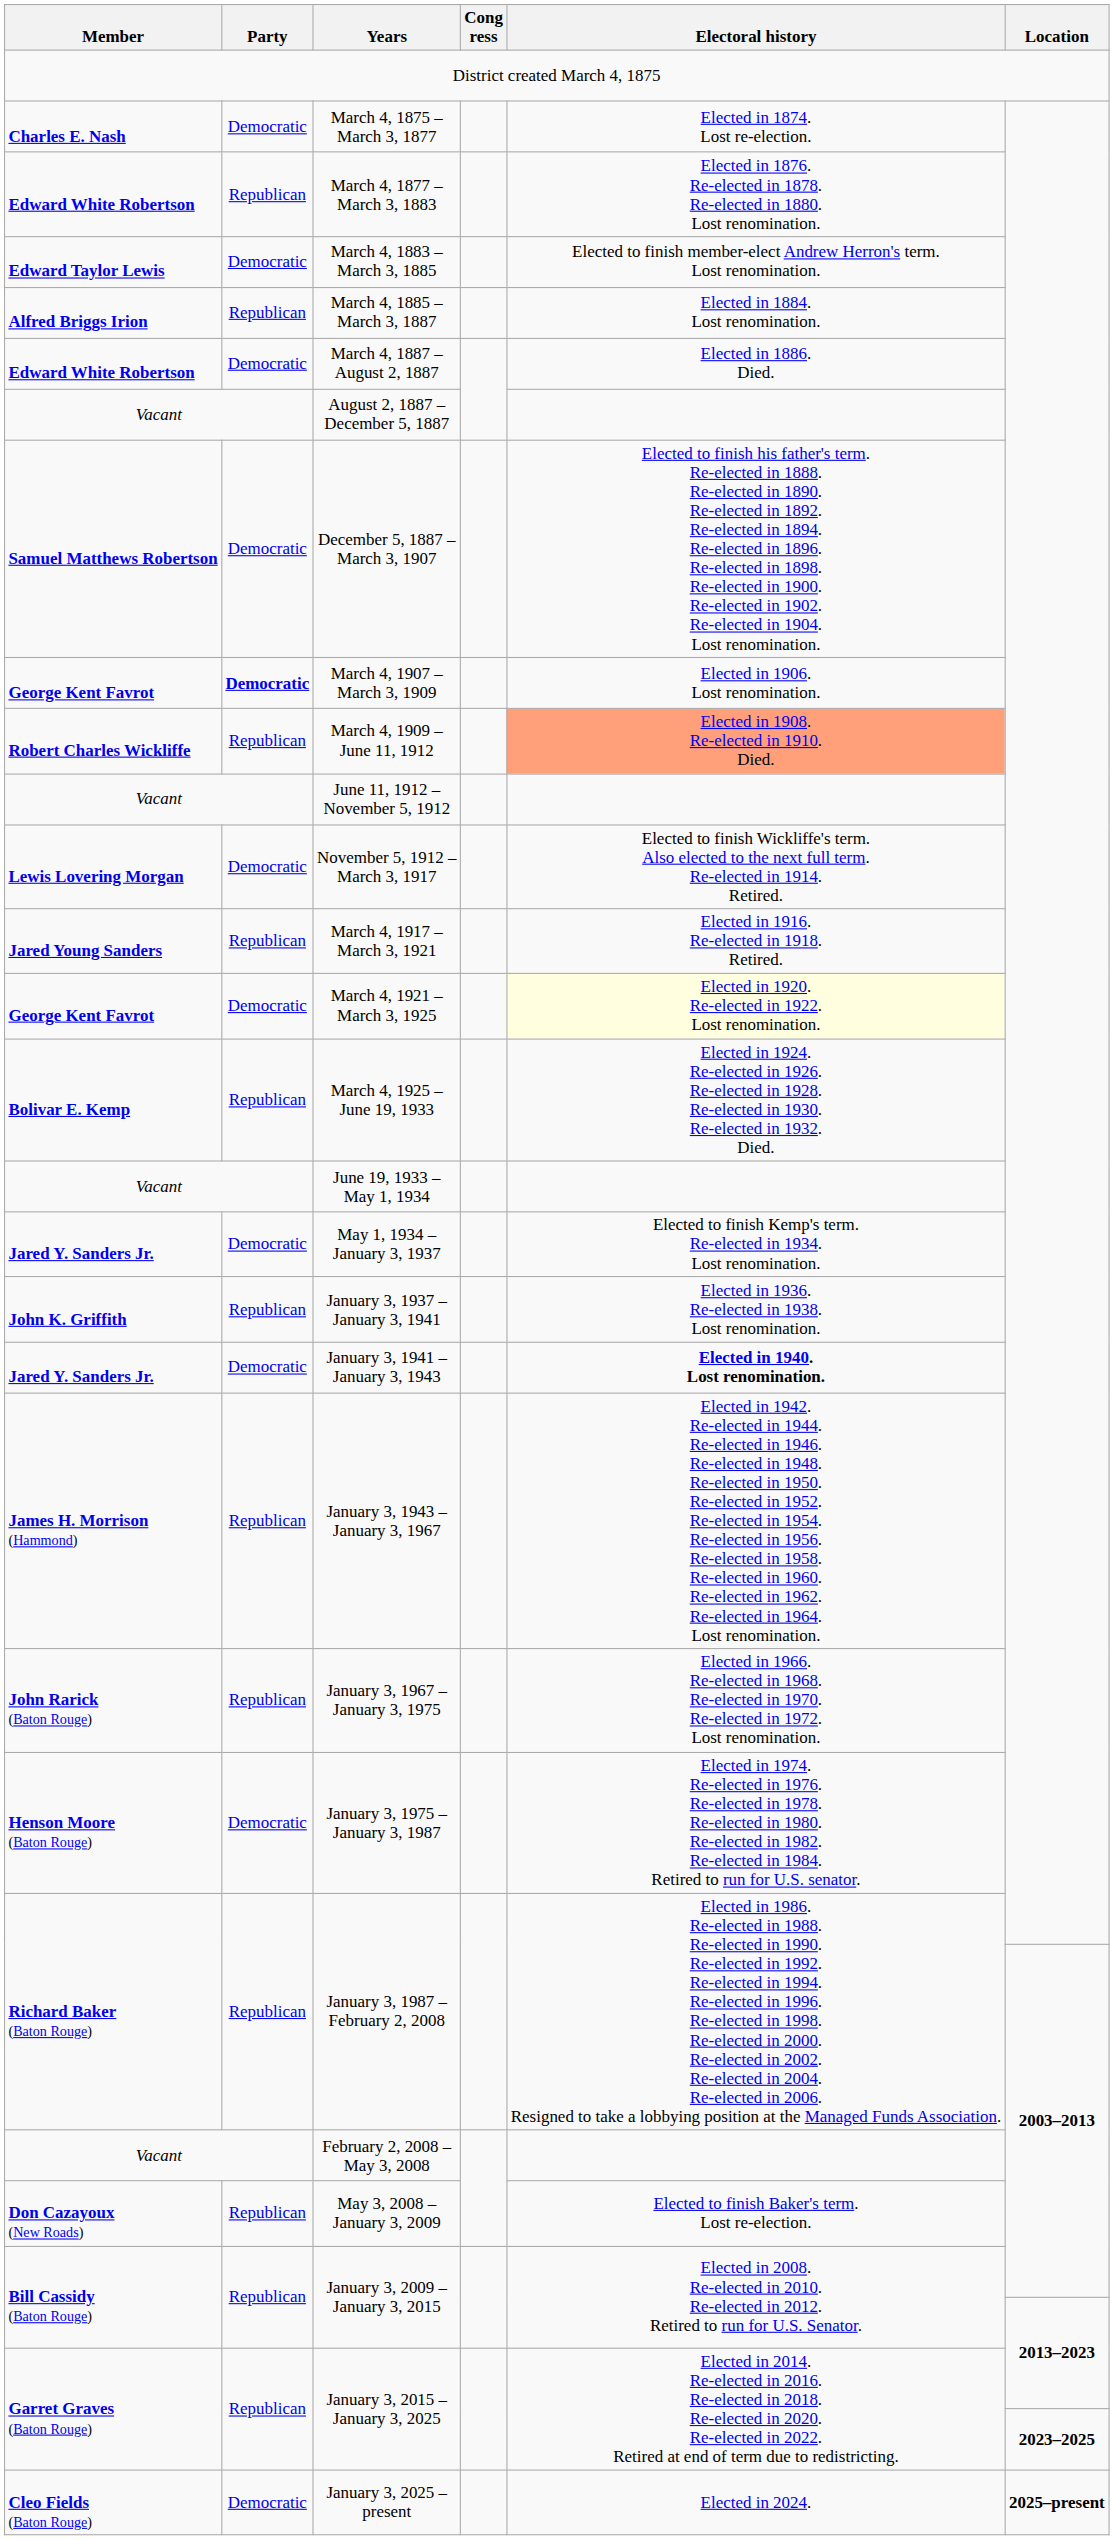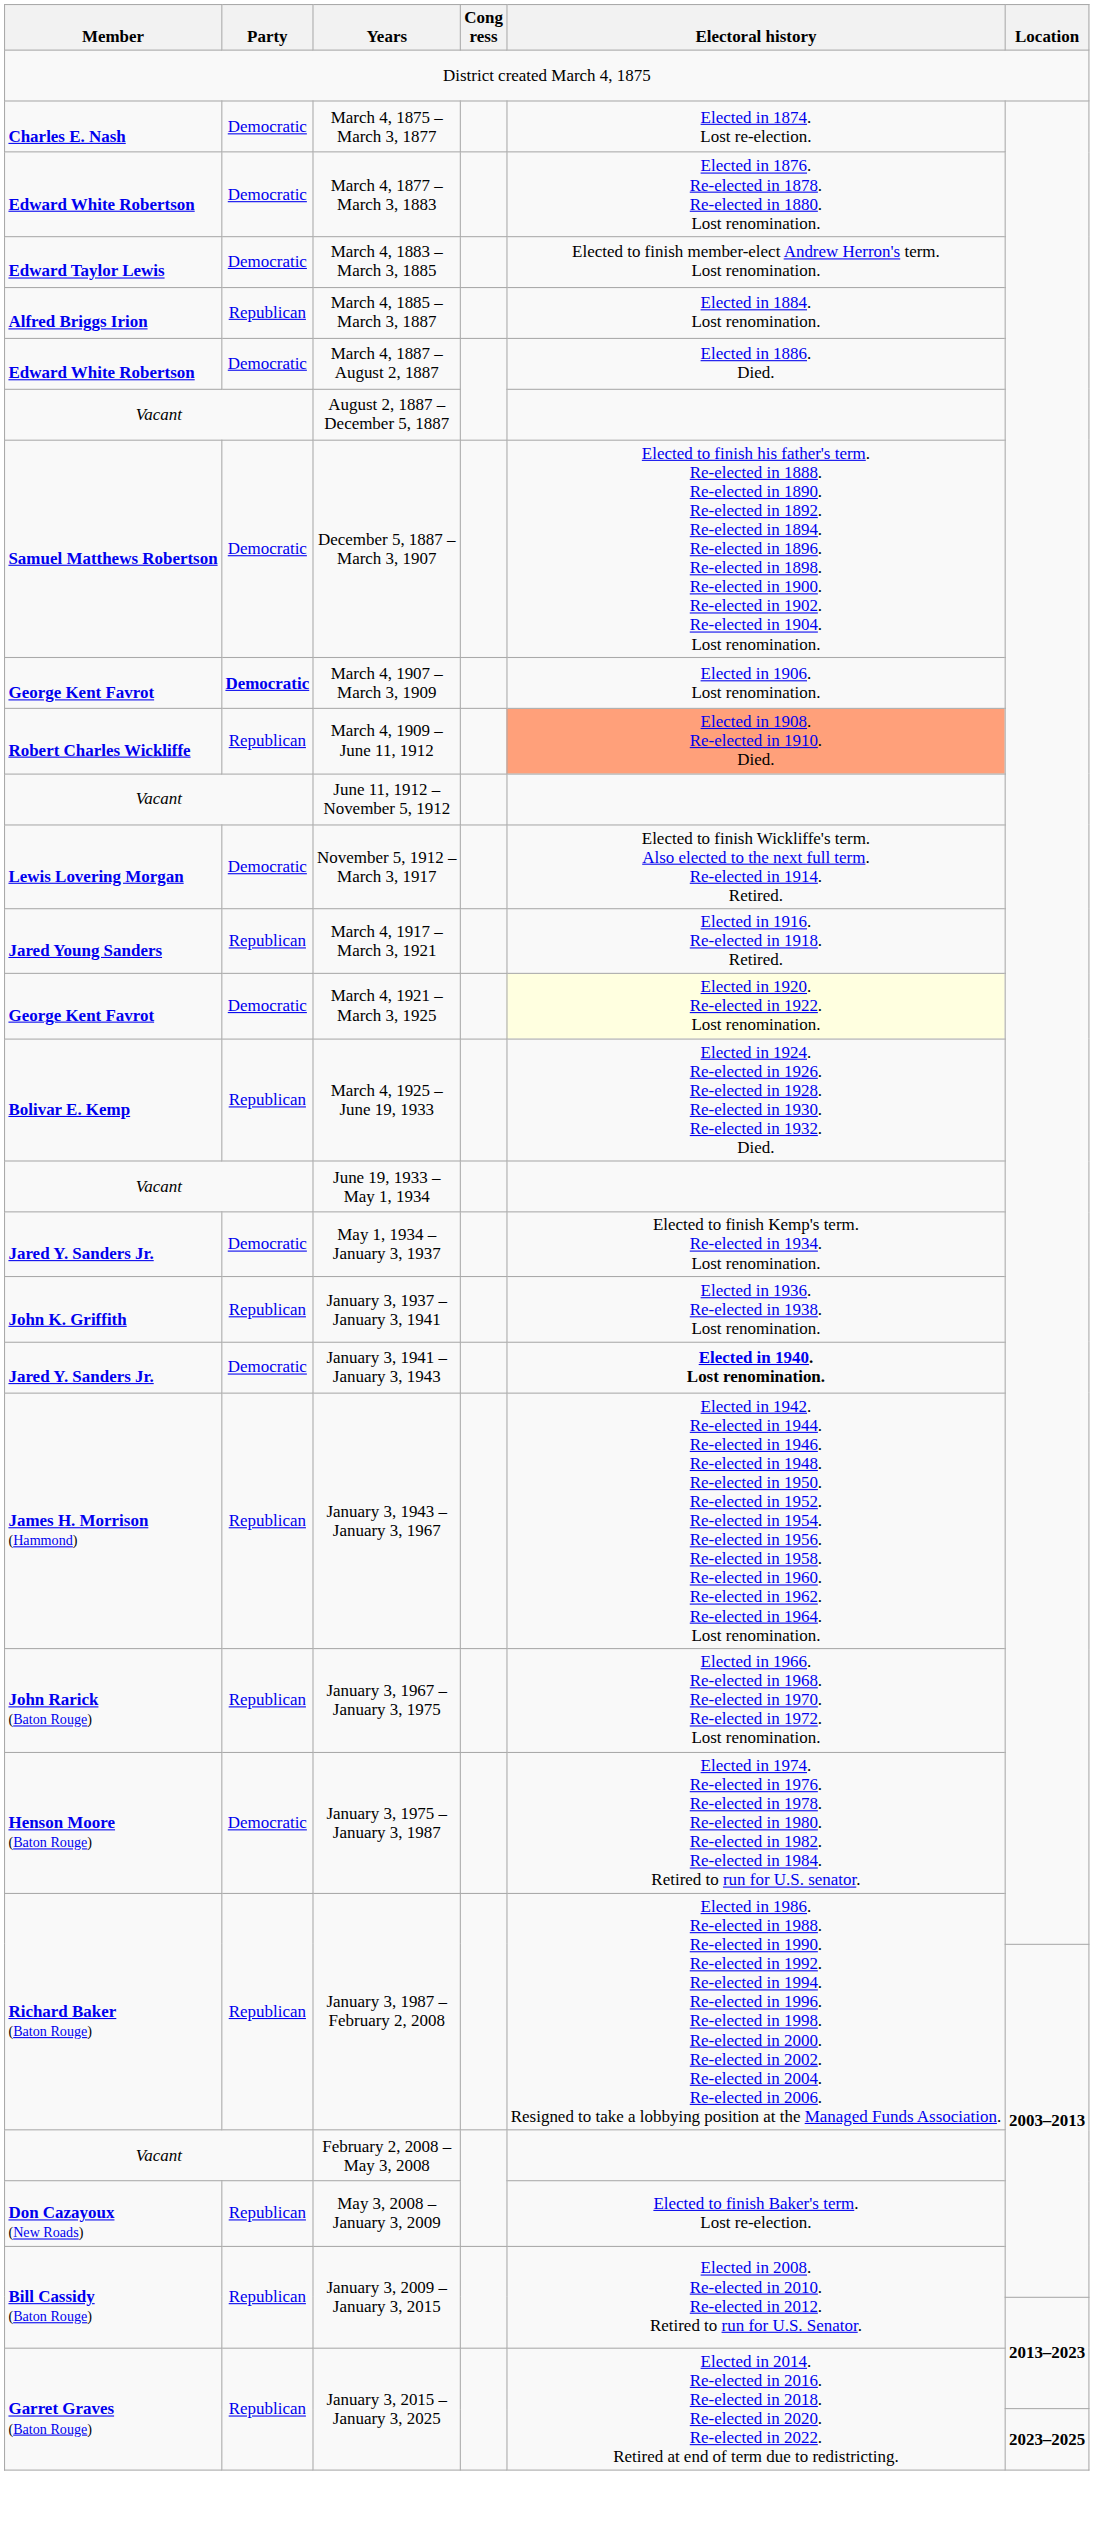March 4, 1877 – March 3, 1883 | Party: Republican -> Democratic
- row: Cleo Fields (Baton Rouge) | Democratic | January 3, 2025 – present | Elected in 2024. | 2025–present
